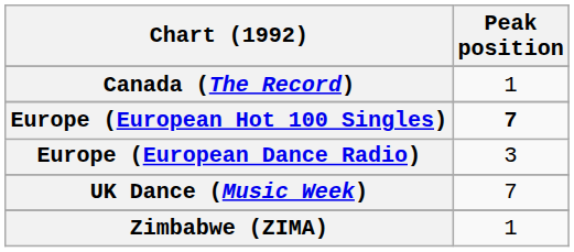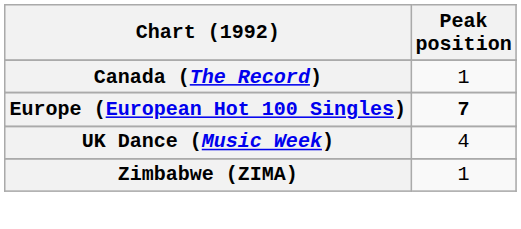- row: Europe (European Dance Radio) | 3
UK Dance (Music Week) | Peak position: 7 -> 4
